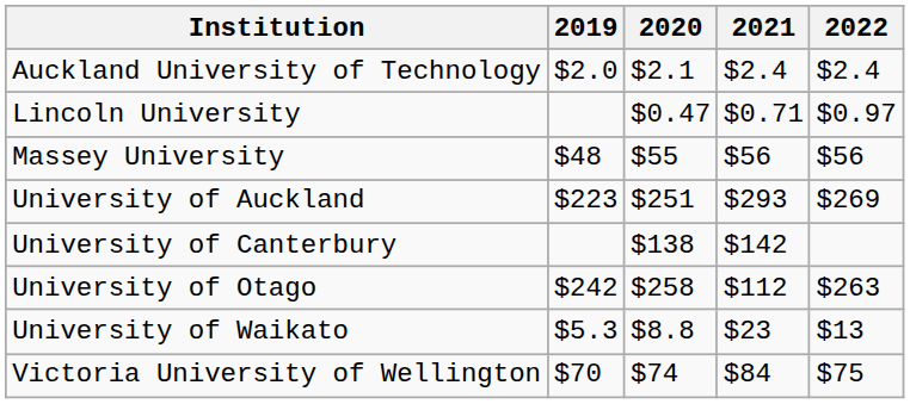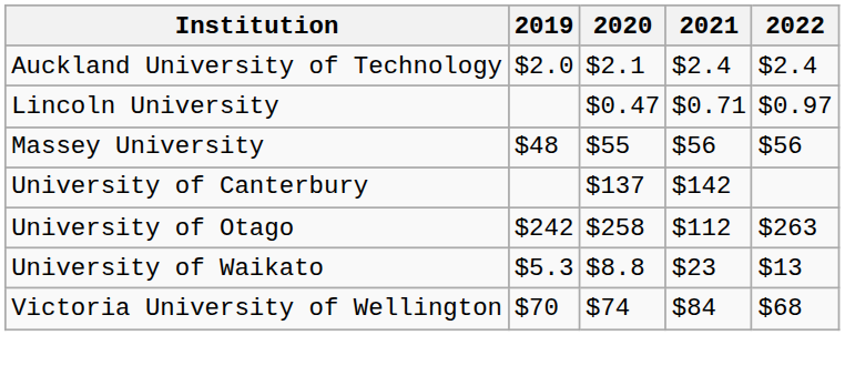- row: University of Auckland | $223 | $251 | $293 | $269
University of Canterbury | 2020: $138 -> $137
Victoria University of Wellington | 2022: $75 -> $68
